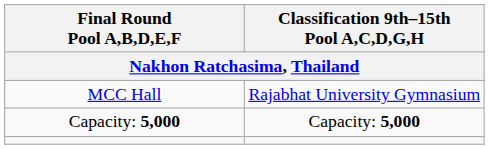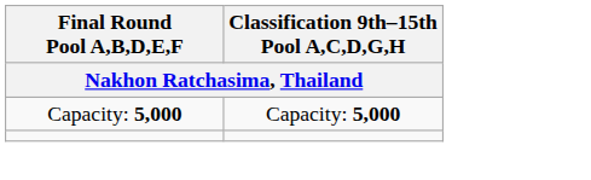- row: MCC Hall | Rajabhat University Gymnasium
